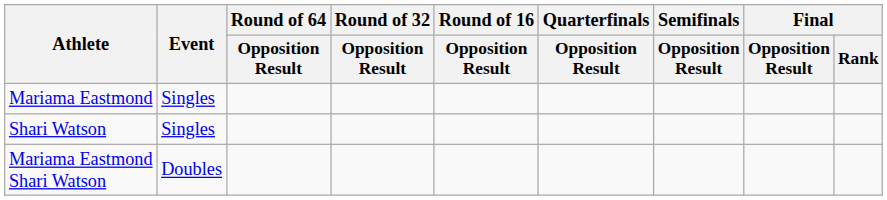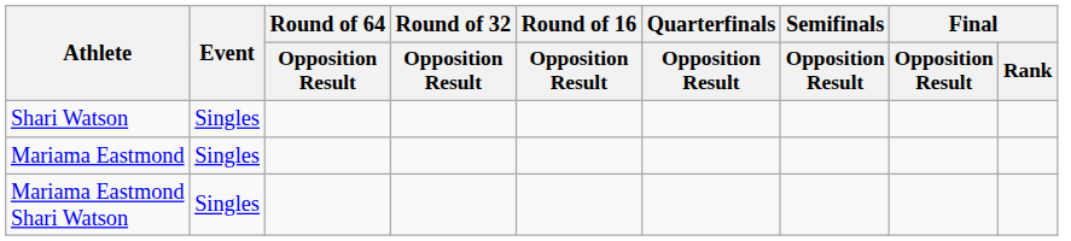rows swapped: Mariama Eastmond <-> Shari Watson
Mariama Eastmond Shari Watson | Event: Doubles -> Singles
